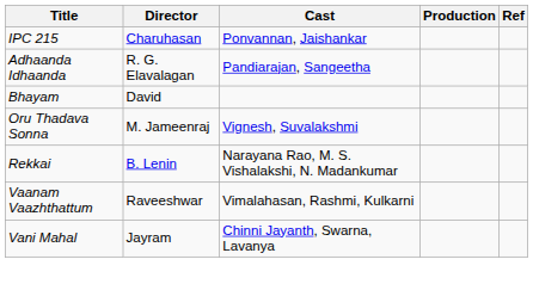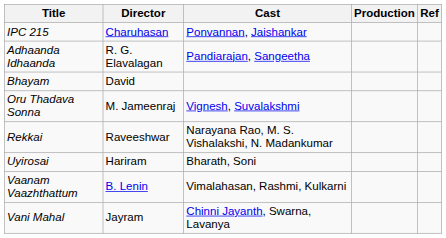Rekkai | Director: B. Lenin -> Raveeshwar
+ row: Uyirosai | Hariram | Bharath, Soni
Vaanam Vaazhthattum | Director: Raveeshwar -> B. Lenin
